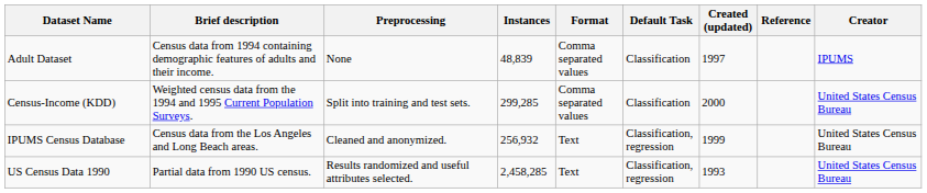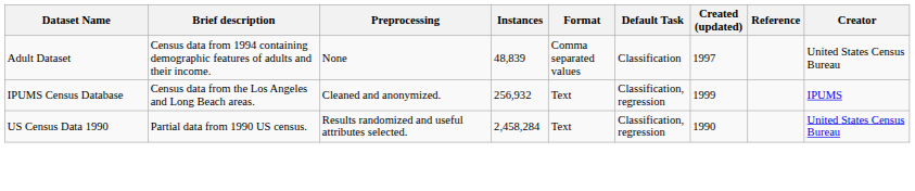Adult Dataset | Creator: IPUMS -> United States Census Bureau
- row: Census-Income (KDD) | Weighted census data from the 1994 and 1995 Current Population Surveys. | Split into training and test sets. | 299,285 | Comma separated values | Classification | 2000 | United States Census Bureau
IPUMS Census Database | Creator: United States Census Bureau -> IPUMS
US Census Data 1990 | Instances: 2,458,285 -> 2,458,284
US Census Data 1990 | Created (updated): 1993 -> 1990
